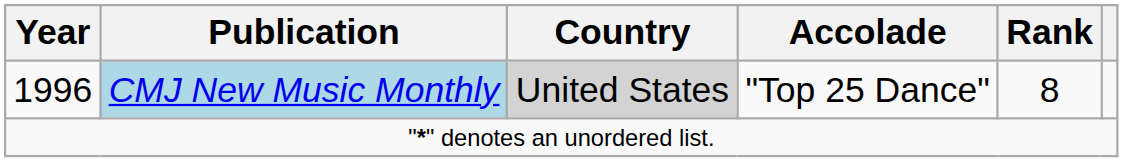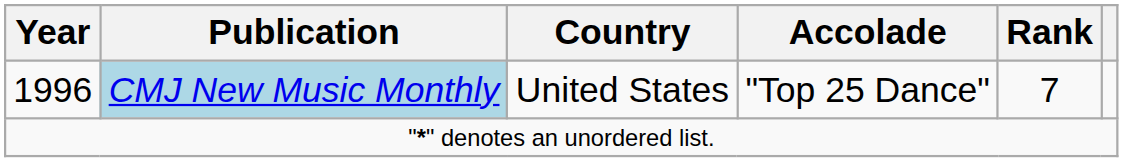1996 | Country: lightgrey background -> no background
1996 | Rank: 8 -> 7
